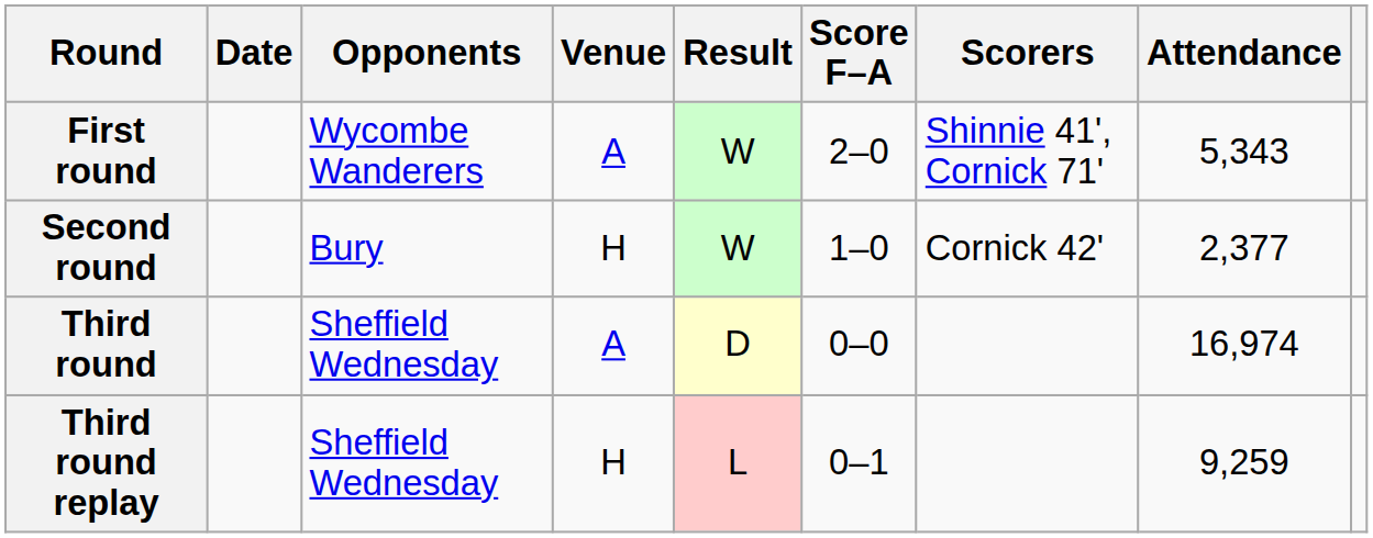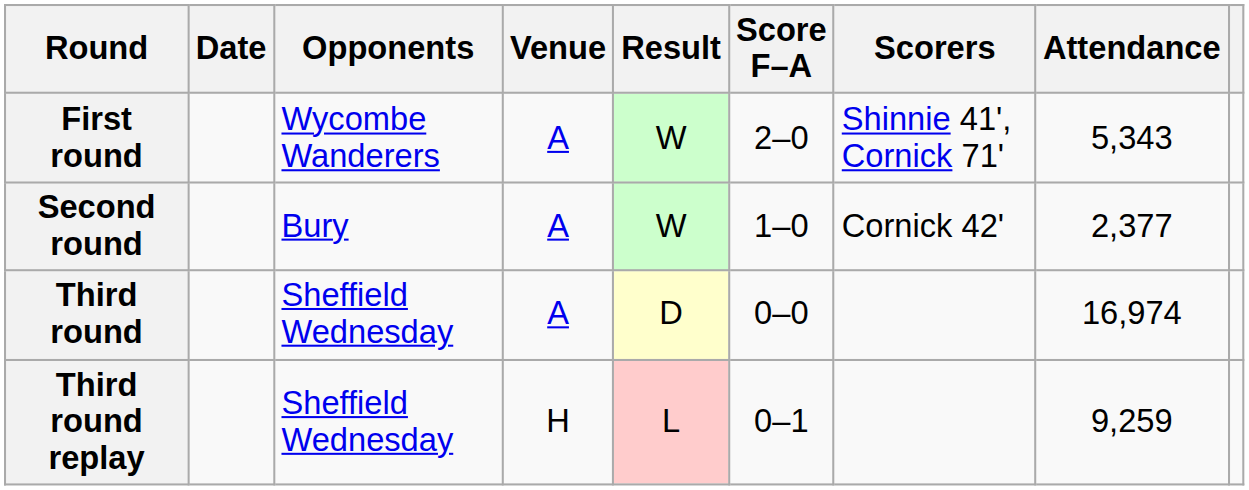Second round | Venue: H -> A
